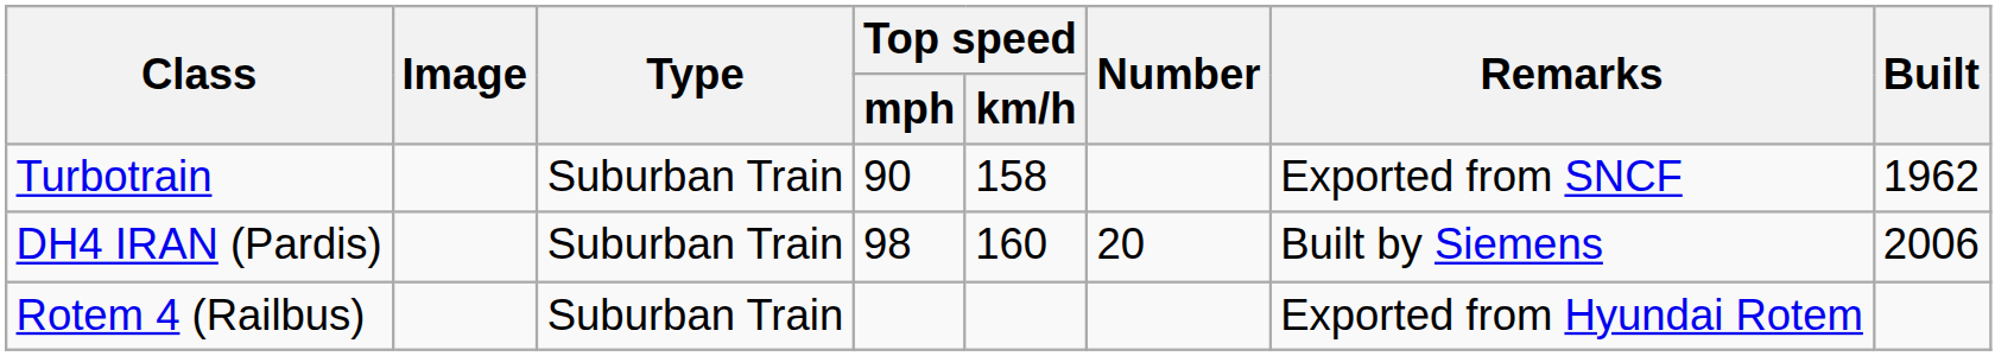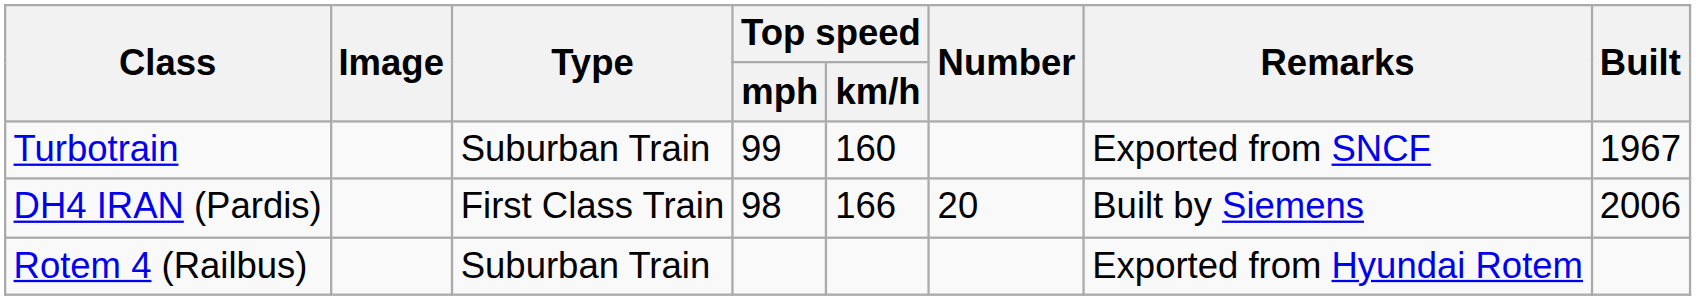Turbotrain | Top speed / mph: 90 -> 99
Turbotrain | Top speed / km/h: 158 -> 160
Turbotrain | Built: 1962 -> 1967
DH4 IRAN (Pardis) | Type: Suburban Train -> First Class Train
DH4 IRAN (Pardis) | Top speed / km/h: 160 -> 166
